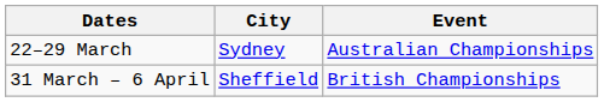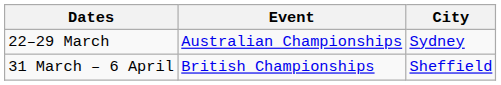columns swapped: Event <-> City
